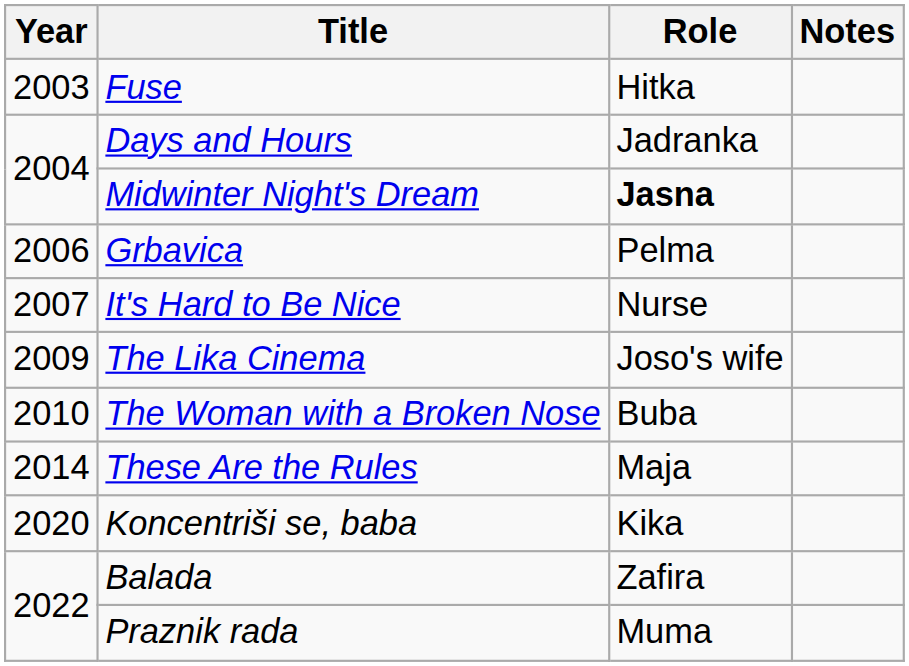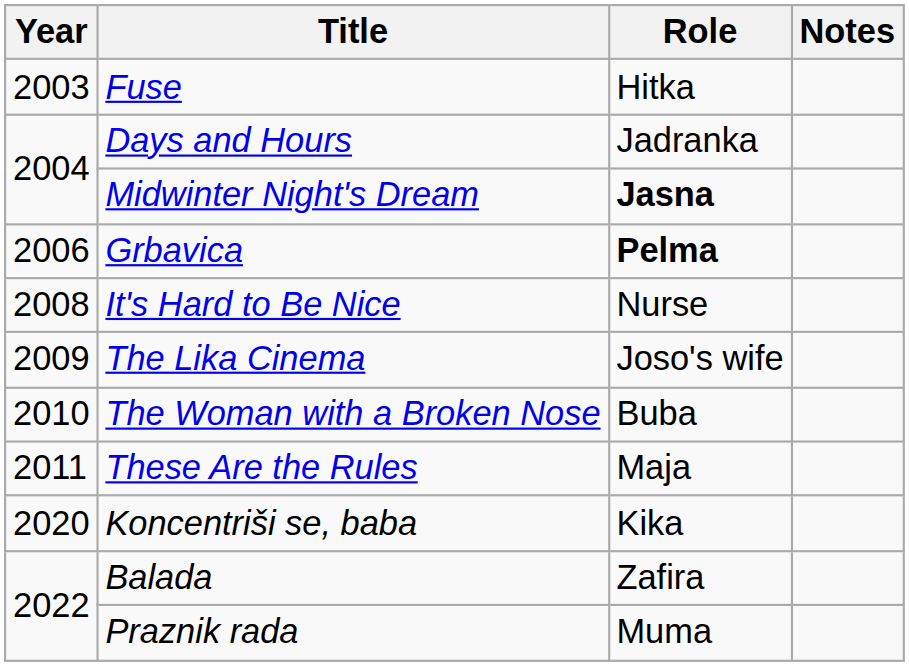Grbavica | Role: normal -> bold
It's Hard to Be Nice | Year: 2007 -> 2008
These Are the Rules | Year: 2014 -> 2011
